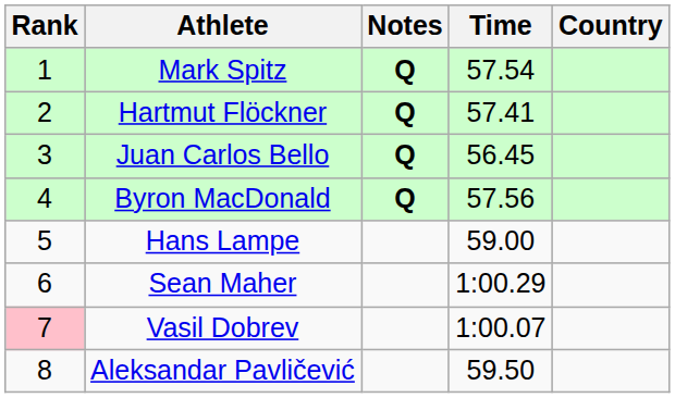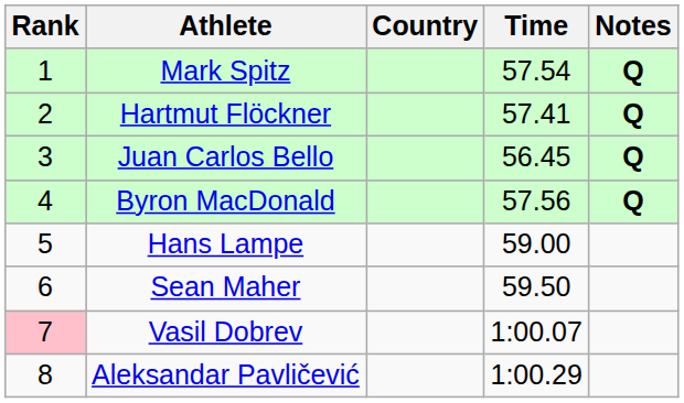columns swapped: Country <-> Notes
Sean Maher | Time: 1:00.29 -> 59.50
Aleksandar Pavličević | Time: 59.50 -> 1:00.29
